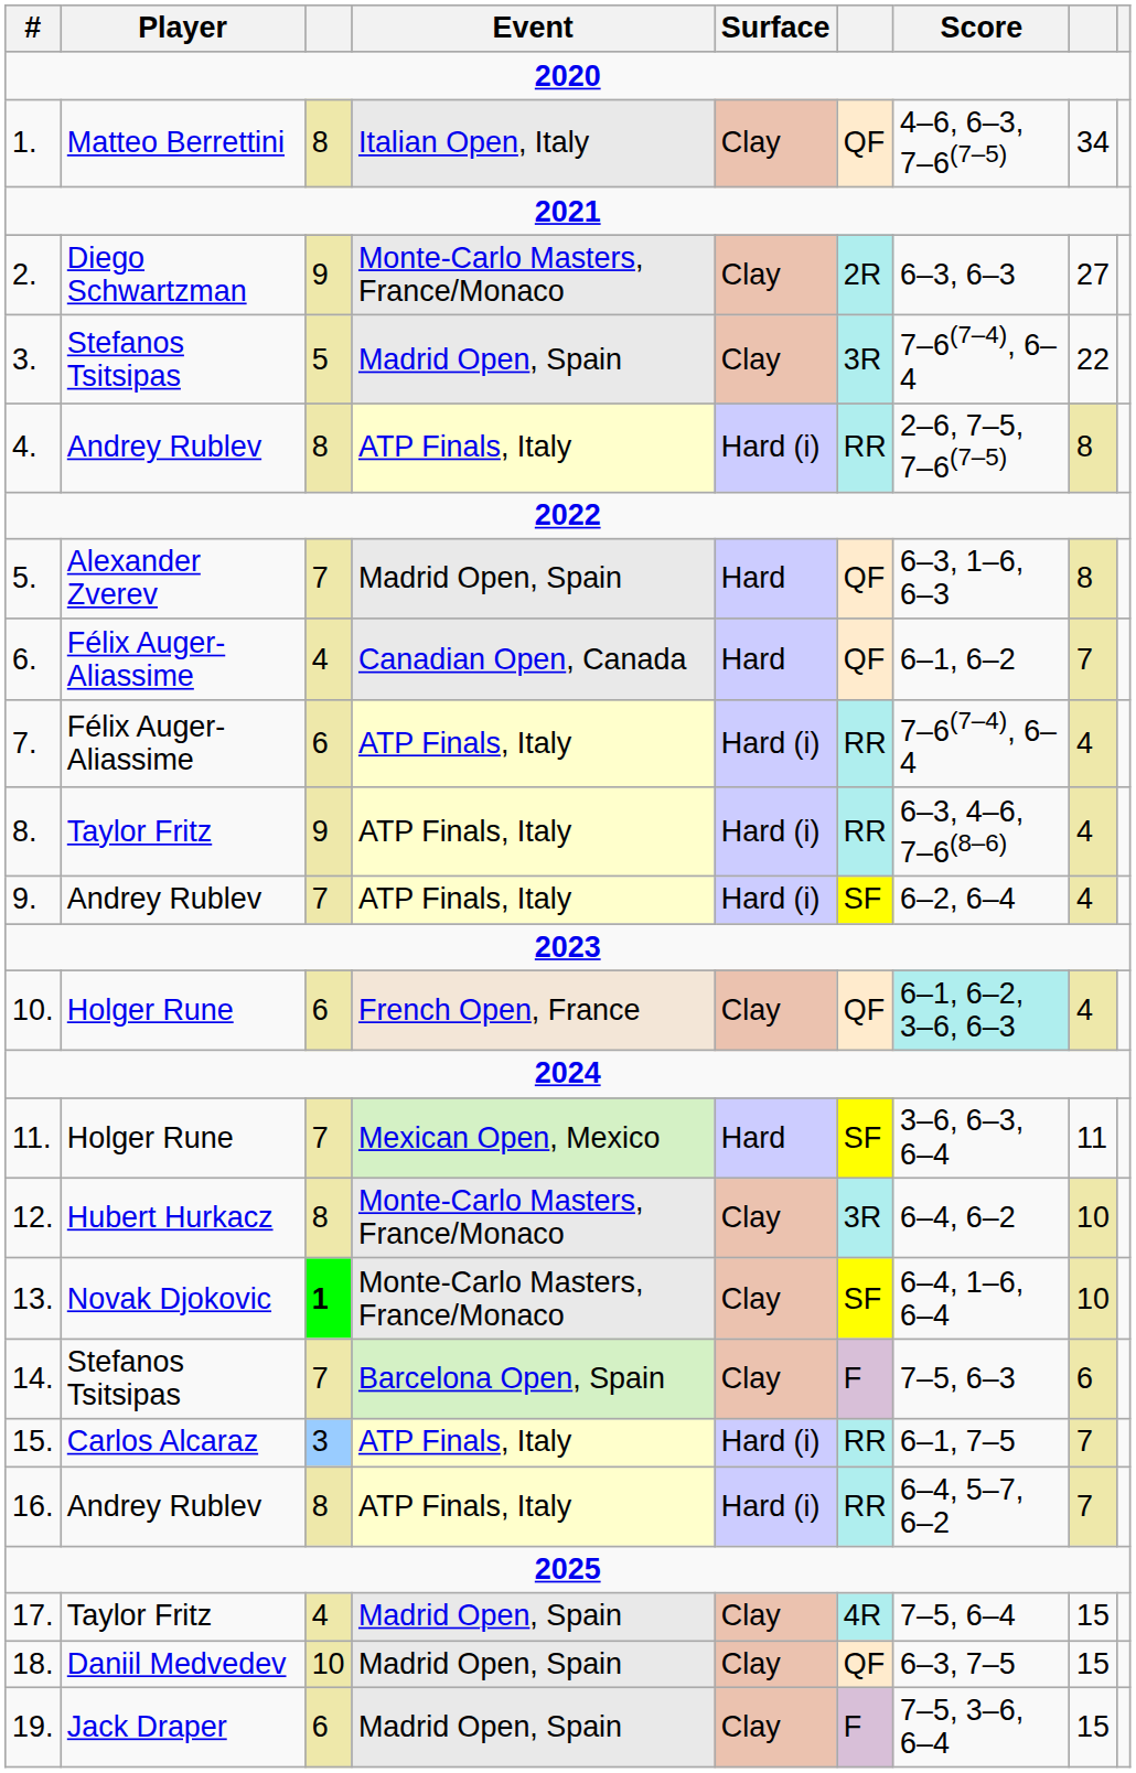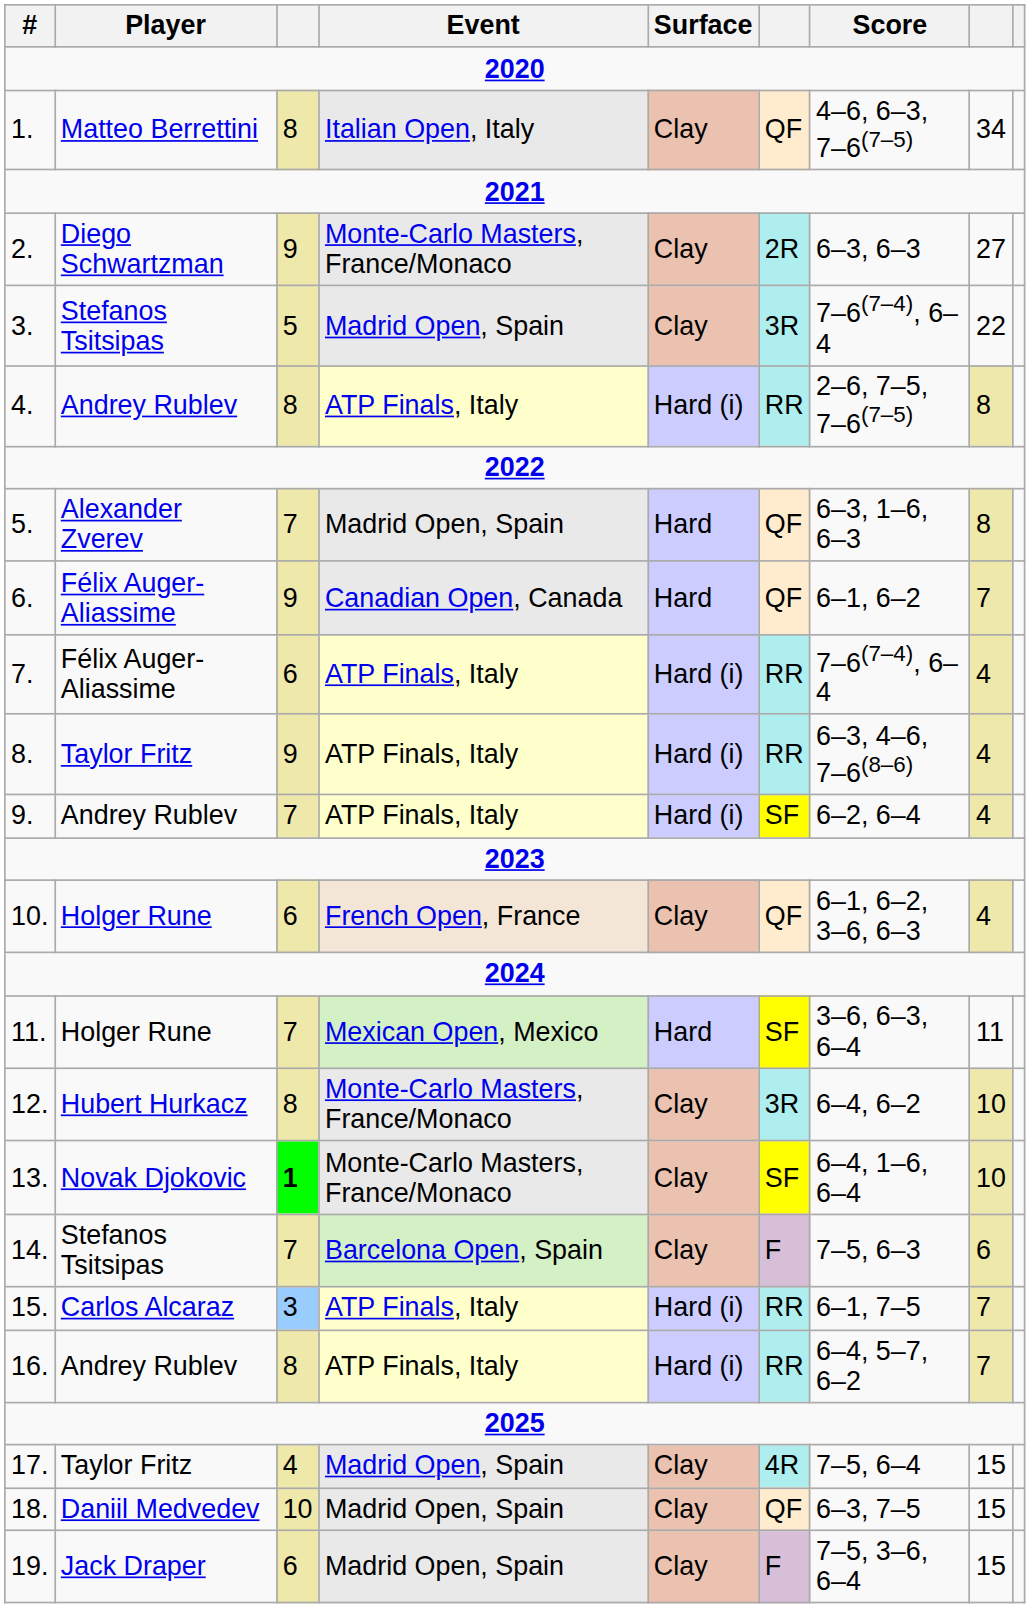6. | column 3: 4 -> 9
10. | Score: paleturquoise background -> no background
